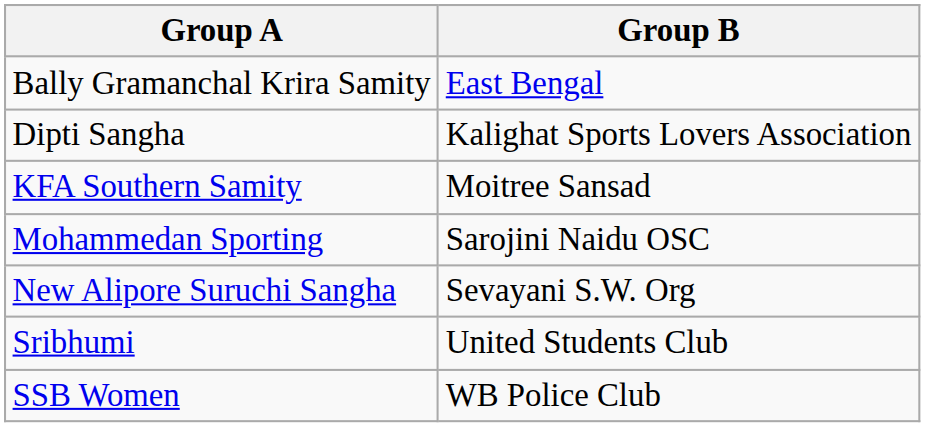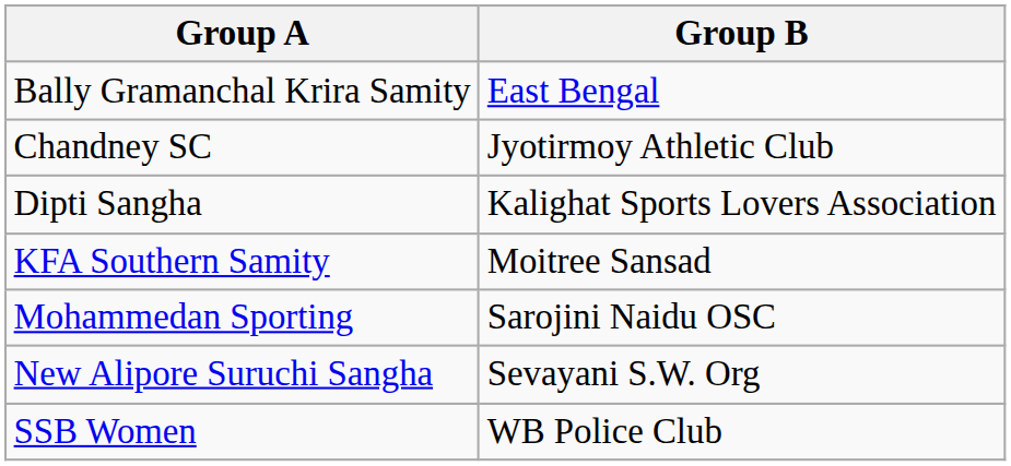+ row: Chandney SC | Jyotirmoy Athletic Club
- row: Sribhumi | United Students Club
